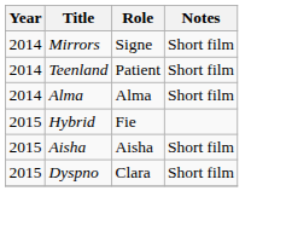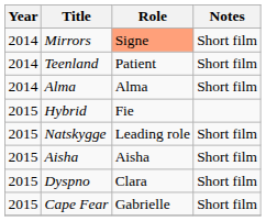Mirrors | Role: no background -> lightsalmon background
+ row: 2015 | Natskygge | Leading role | Short film
+ row: 2015 | Cape Fear | Gabrielle | Short film
